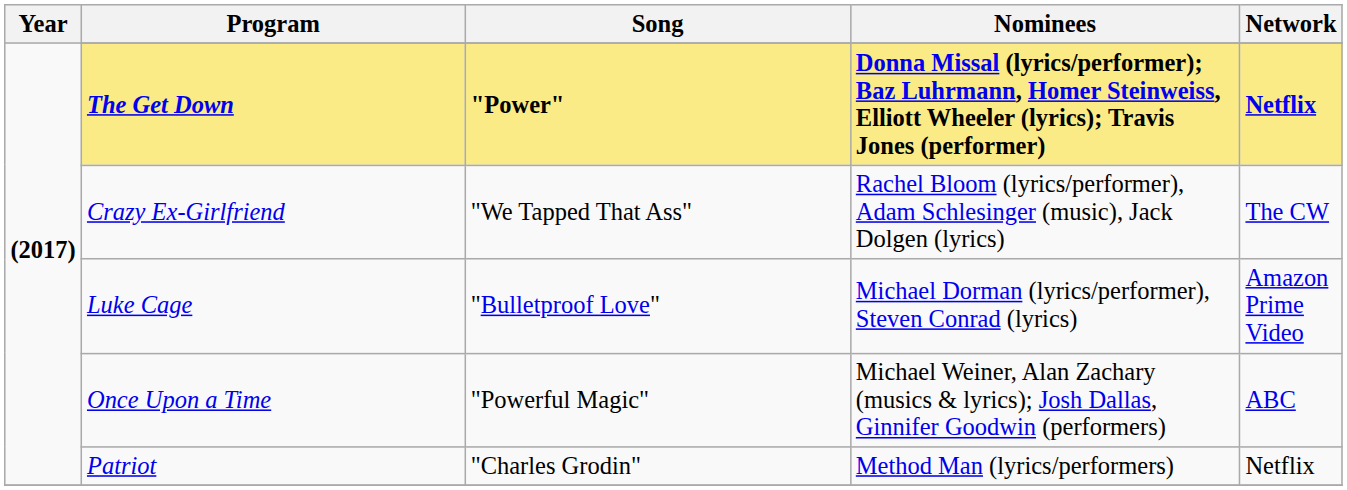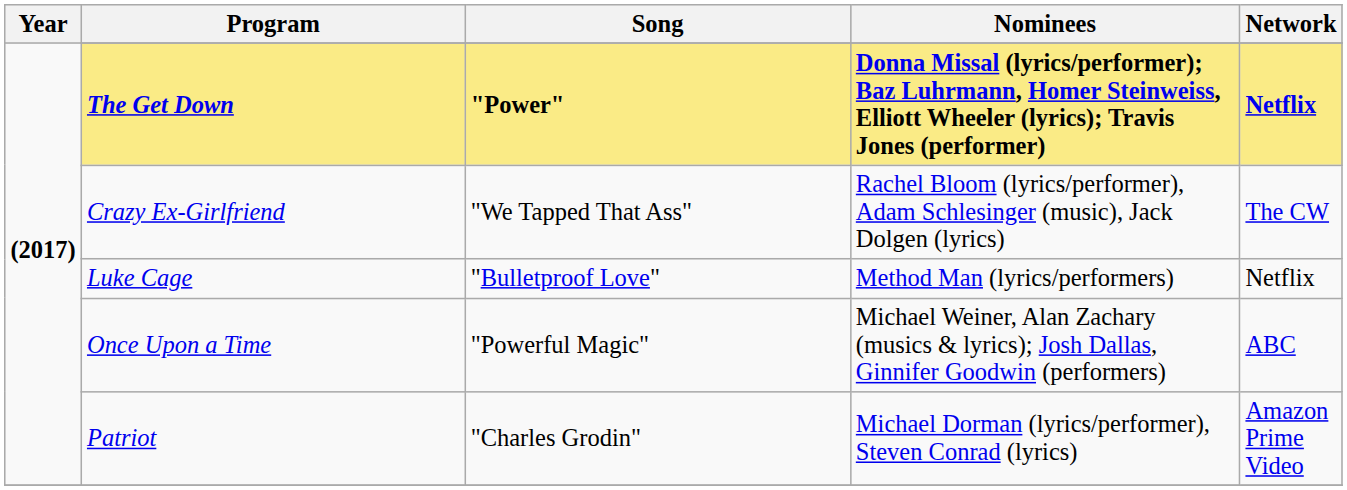Luke Cage | Nominees: Michael Dorman (lyrics/performer), Steven Conrad (lyrics) -> Method Man (lyrics/performers)
Luke Cage | Network: Amazon Prime Video -> Netflix
Patriot | Nominees: Method Man (lyrics/performers) -> Michael Dorman (lyrics/performer), Steven Conrad (lyrics)
Patriot | Network: Netflix -> Amazon Prime Video
